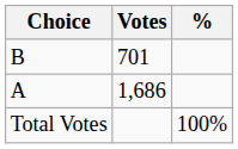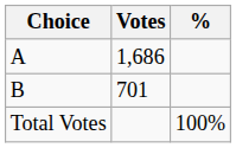rows swapped: A <-> B
